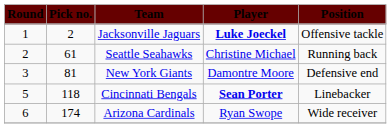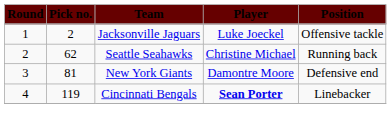Jacksonville Jaguars | Player: bold -> normal
Seattle Seahawks | Pick no.: 61 -> 62
Cincinnati Bengals | Round: 5 -> 4
Cincinnati Bengals | Pick no.: 118 -> 119
- row: 6 | 174 | Arizona Cardinals | Ryan Swope | Wide receiver
